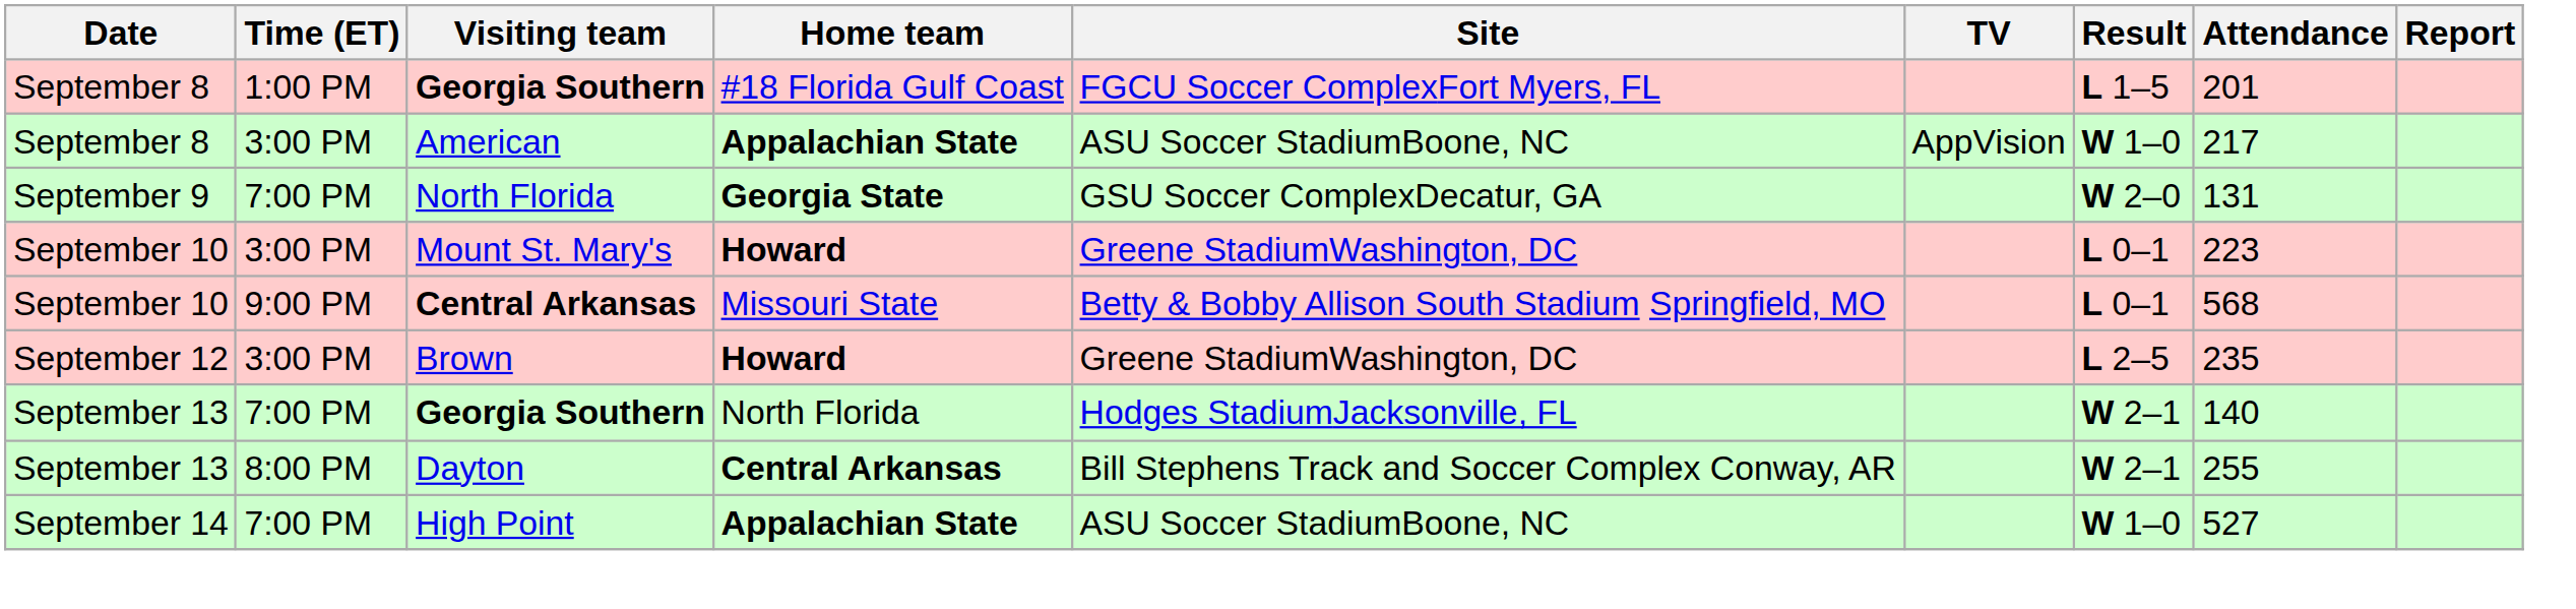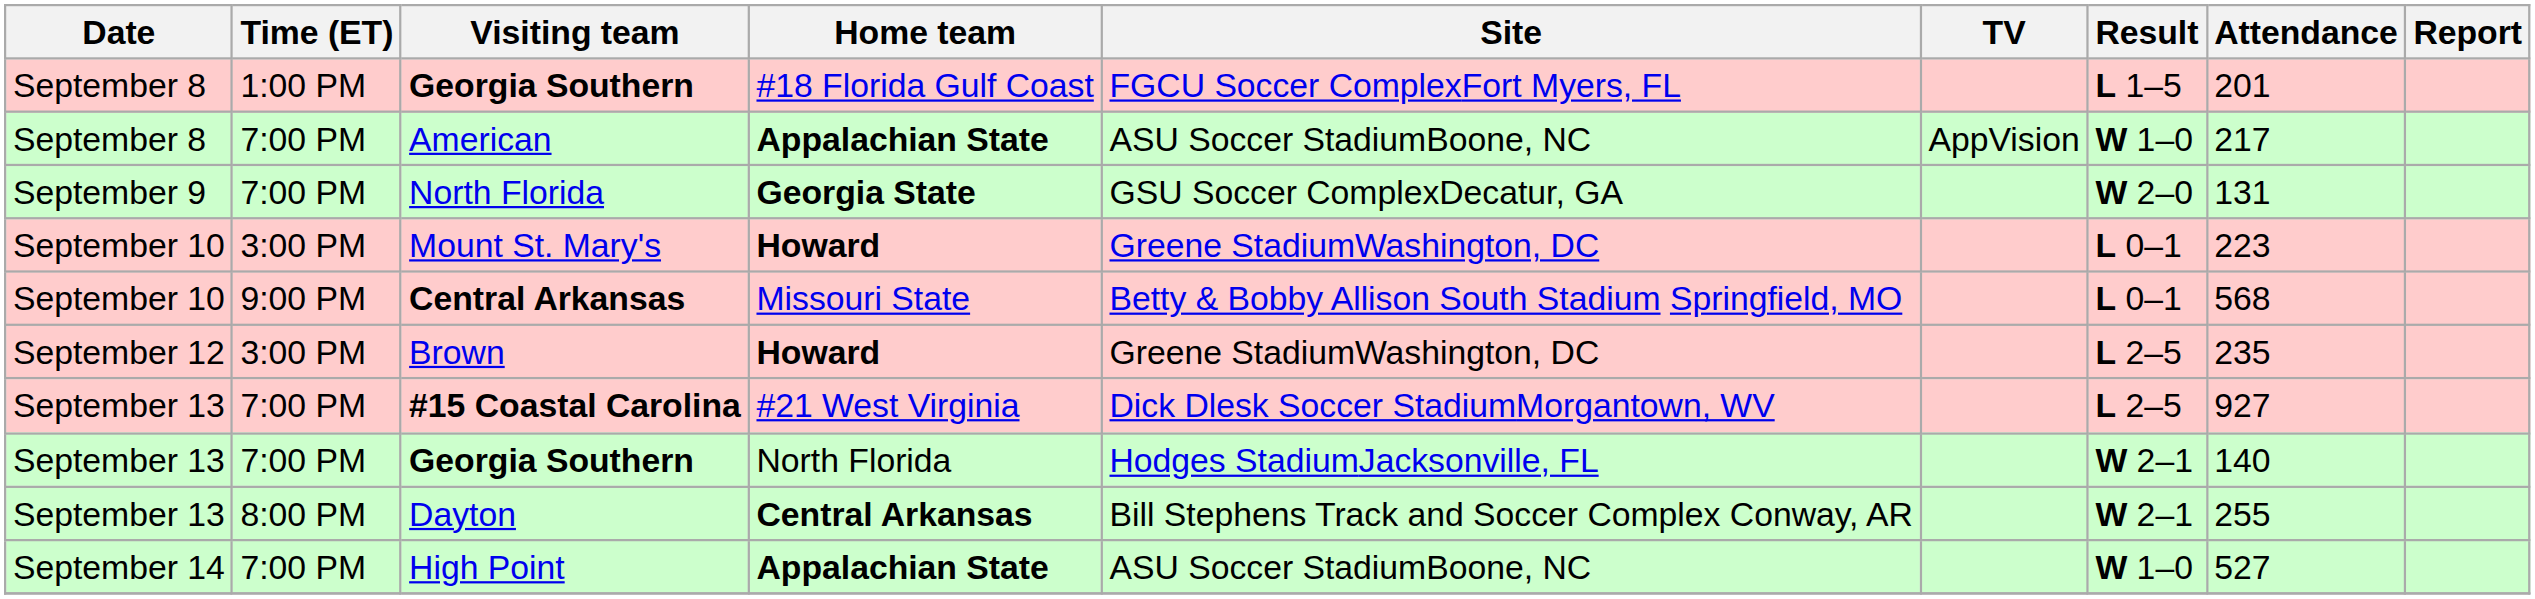American | Time (ET): 3:00 PM -> 7:00 PM
+ row: September 13 | 7:00 PM | #15 Coastal Carolina | #21 West Virginia | Dick Dlesk Soccer StadiumMorgantown, WV | L 2–5 | 927
